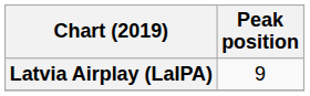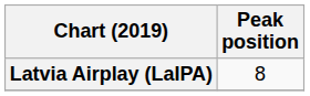Latvia Airplay (LaIPA) | Peak position: 9 -> 8
